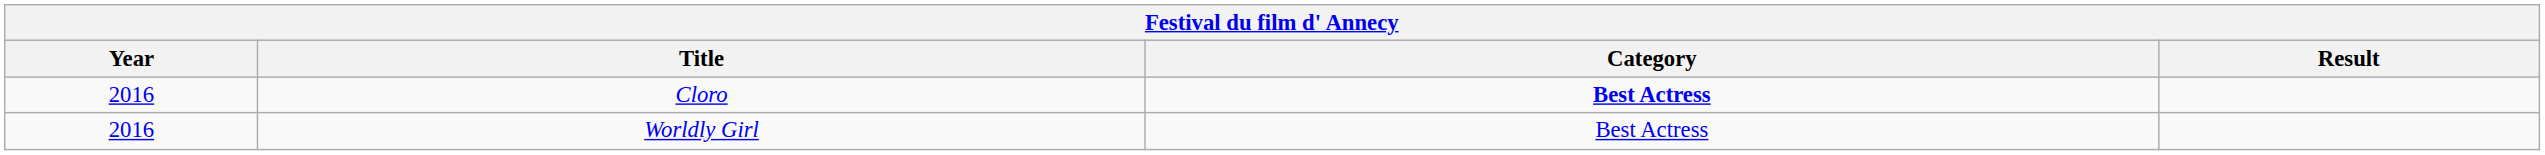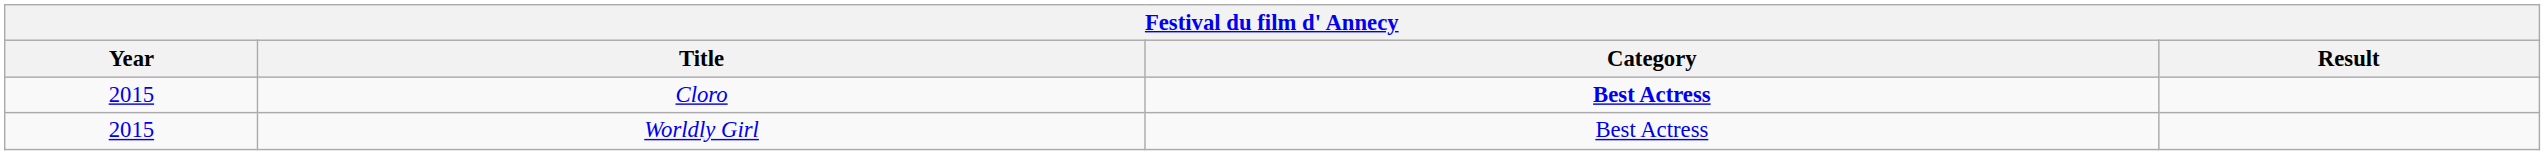Cloro | Year: 2016 -> 2015
Worldly Girl | Year: 2016 -> 2015
